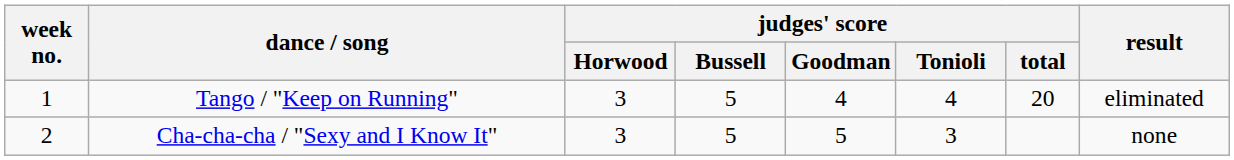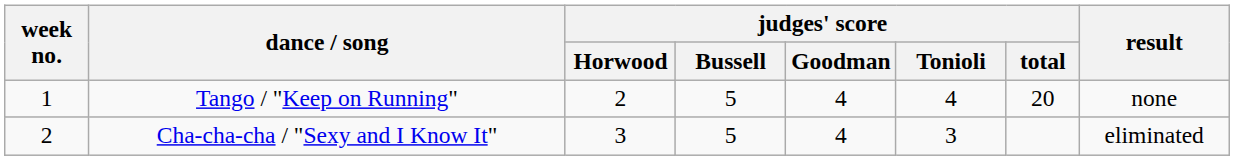Tango / "Keep on Running" | judges' score / Horwood: 3 -> 2
Tango / "Keep on Running" | result: eliminated -> none
Cha-cha-cha / "Sexy and I Know It" | judges' score / Goodman: 5 -> 4
Cha-cha-cha / "Sexy and I Know It" | result: none -> eliminated
